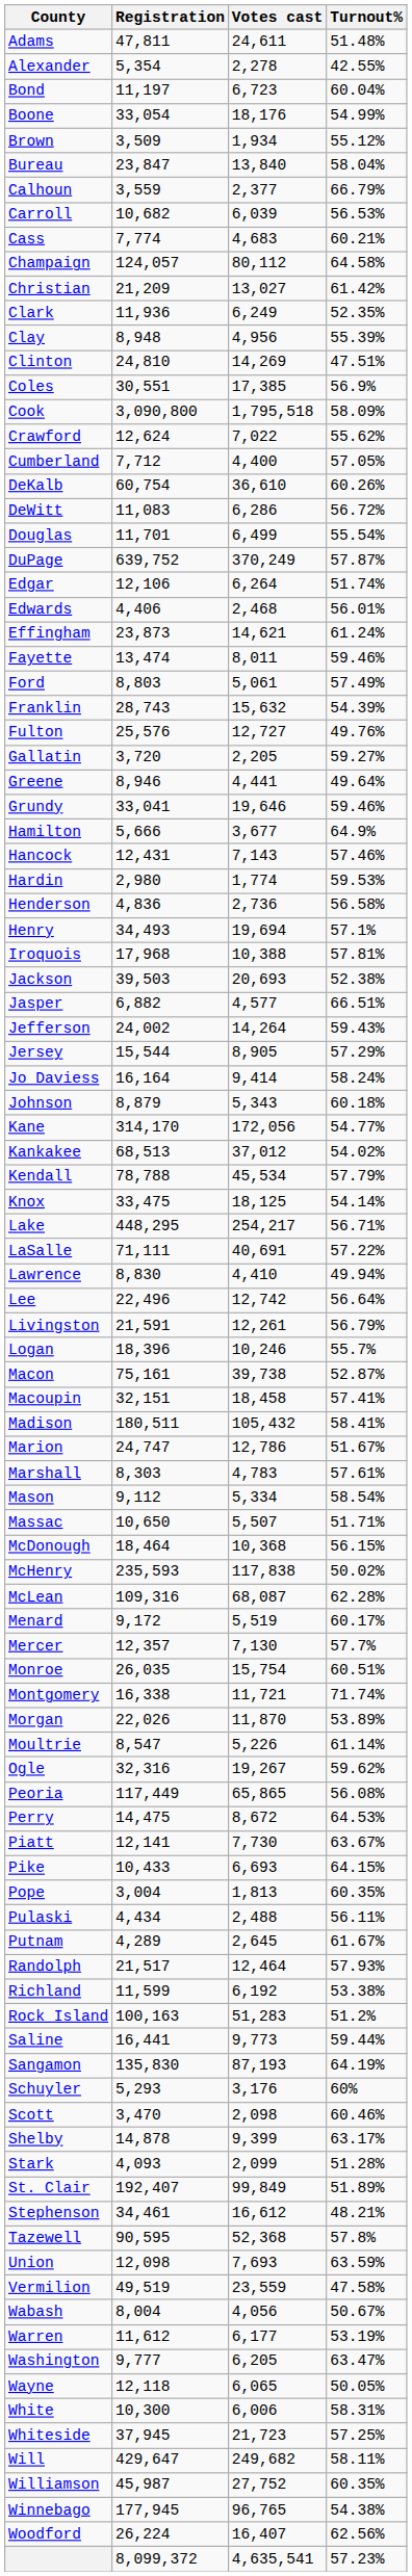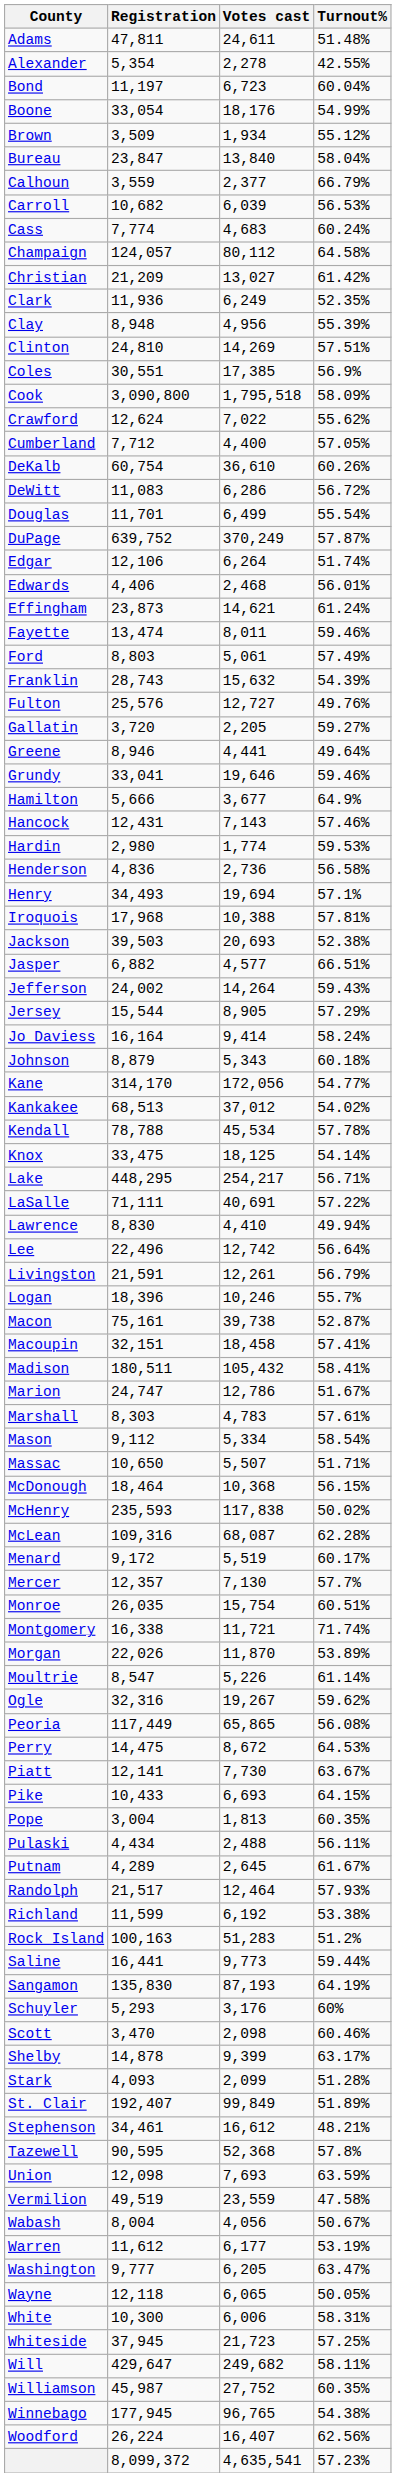Cass | Turnout%: 60.21% -> 60.24%
Clinton | Turnout%: 47.51% -> 57.51%
Kendall | Turnout%: 57.79% -> 57.78%
